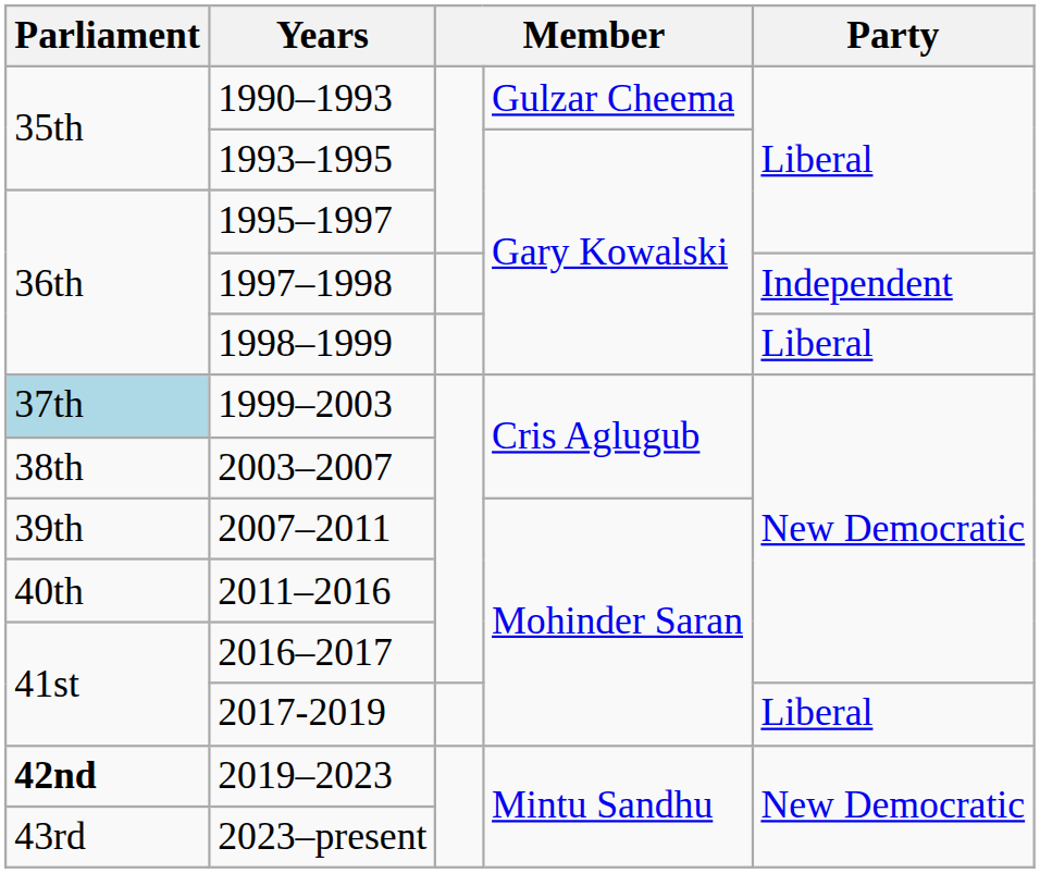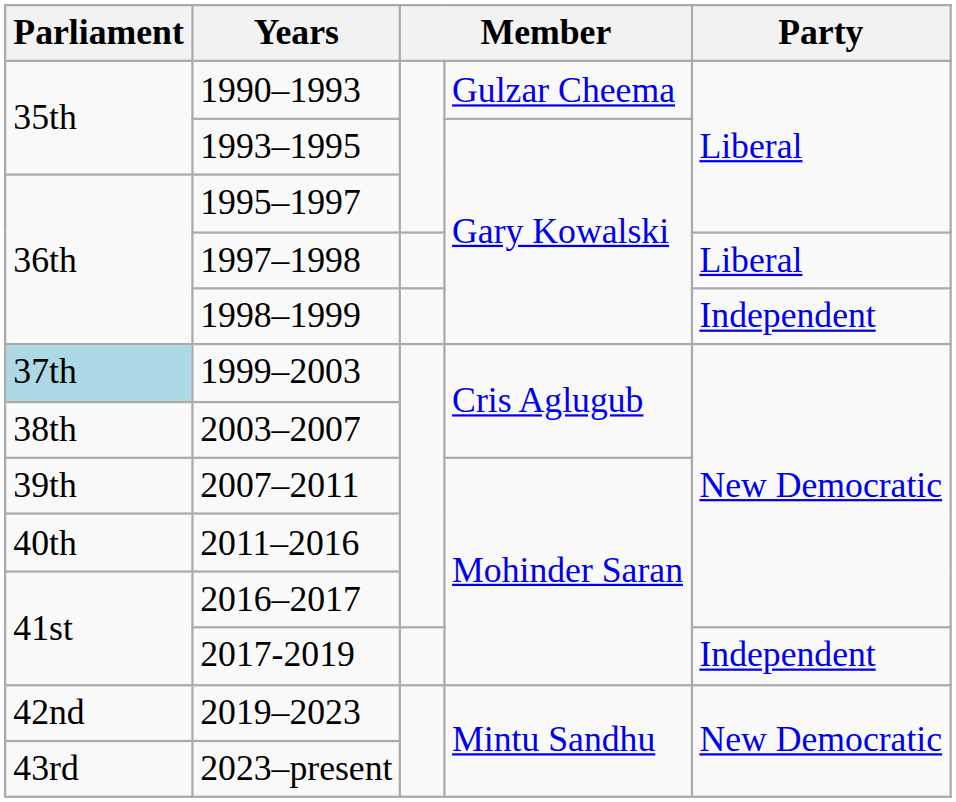1997–1998 | Party: Independent -> Liberal
1998–1999 | Party: Liberal -> Independent
2017-2019 | Party: Liberal -> Independent
2019–2023 | Parliament: bold -> normal
